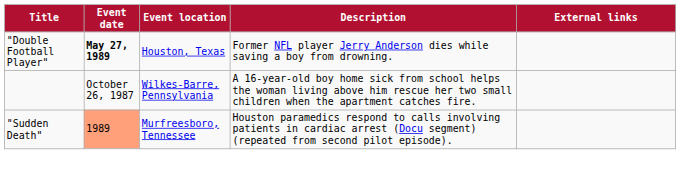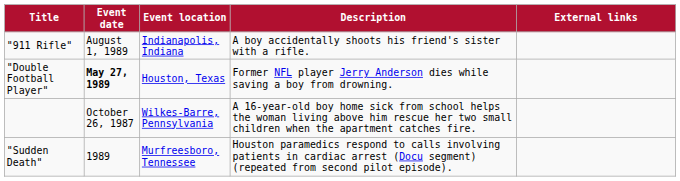+ row: "911 Rifle" | August 1, 1989 | Indianapolis, Indiana | A boy accidentally shoots his friend's sister with a rifle.
"Sudden Death" | Event date: lightsalmon background -> no background
